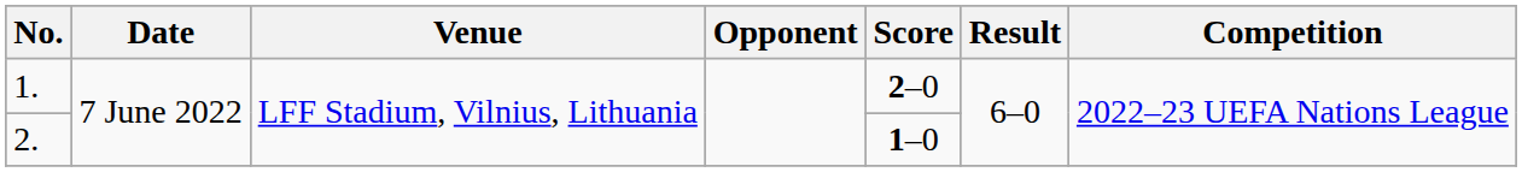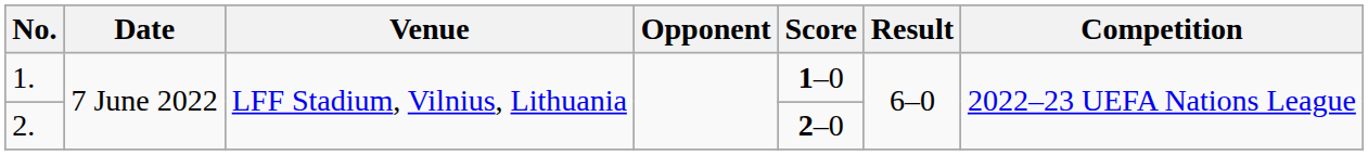1. | Score: 2–0 -> 1–0
2. | Score: 1–0 -> 2–0
